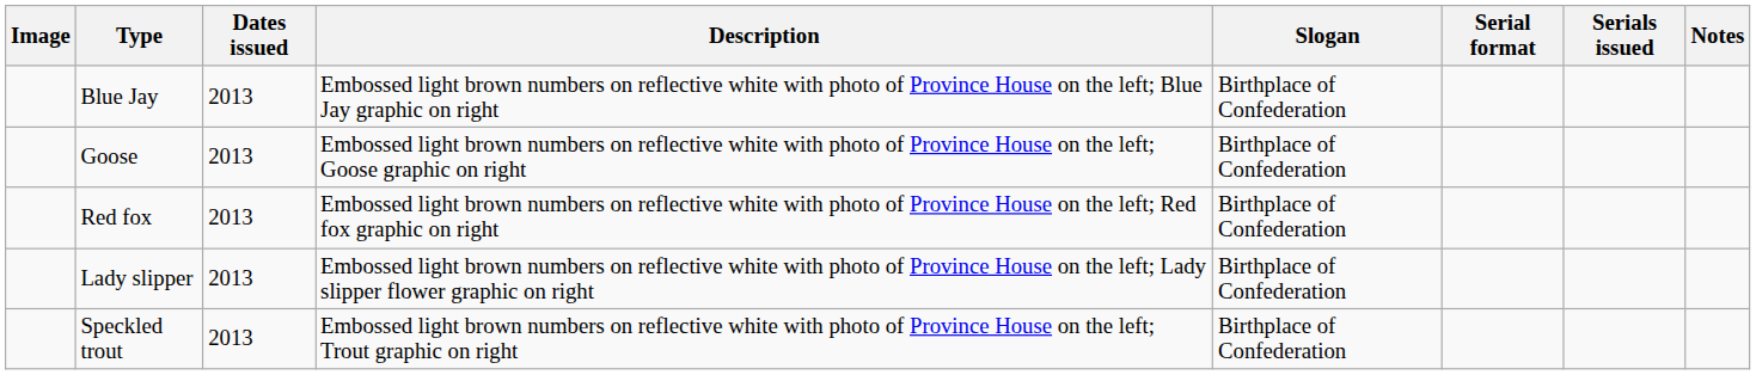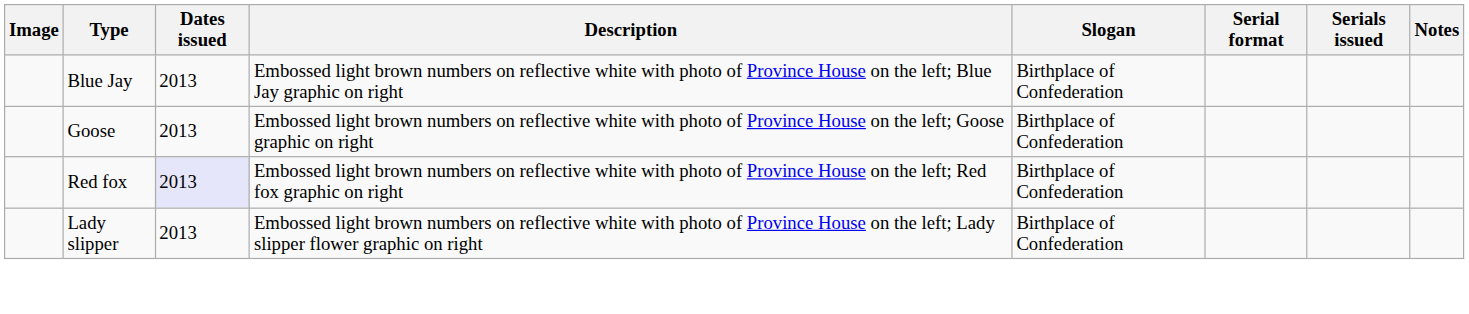Red fox | Dates issued: no background -> lavender background
- row: Speckled trout | 2013 | Embossed light brown numbers on reflective white with photo of Province House on the left; Trout graphic on right | Birthplace of Confederation
